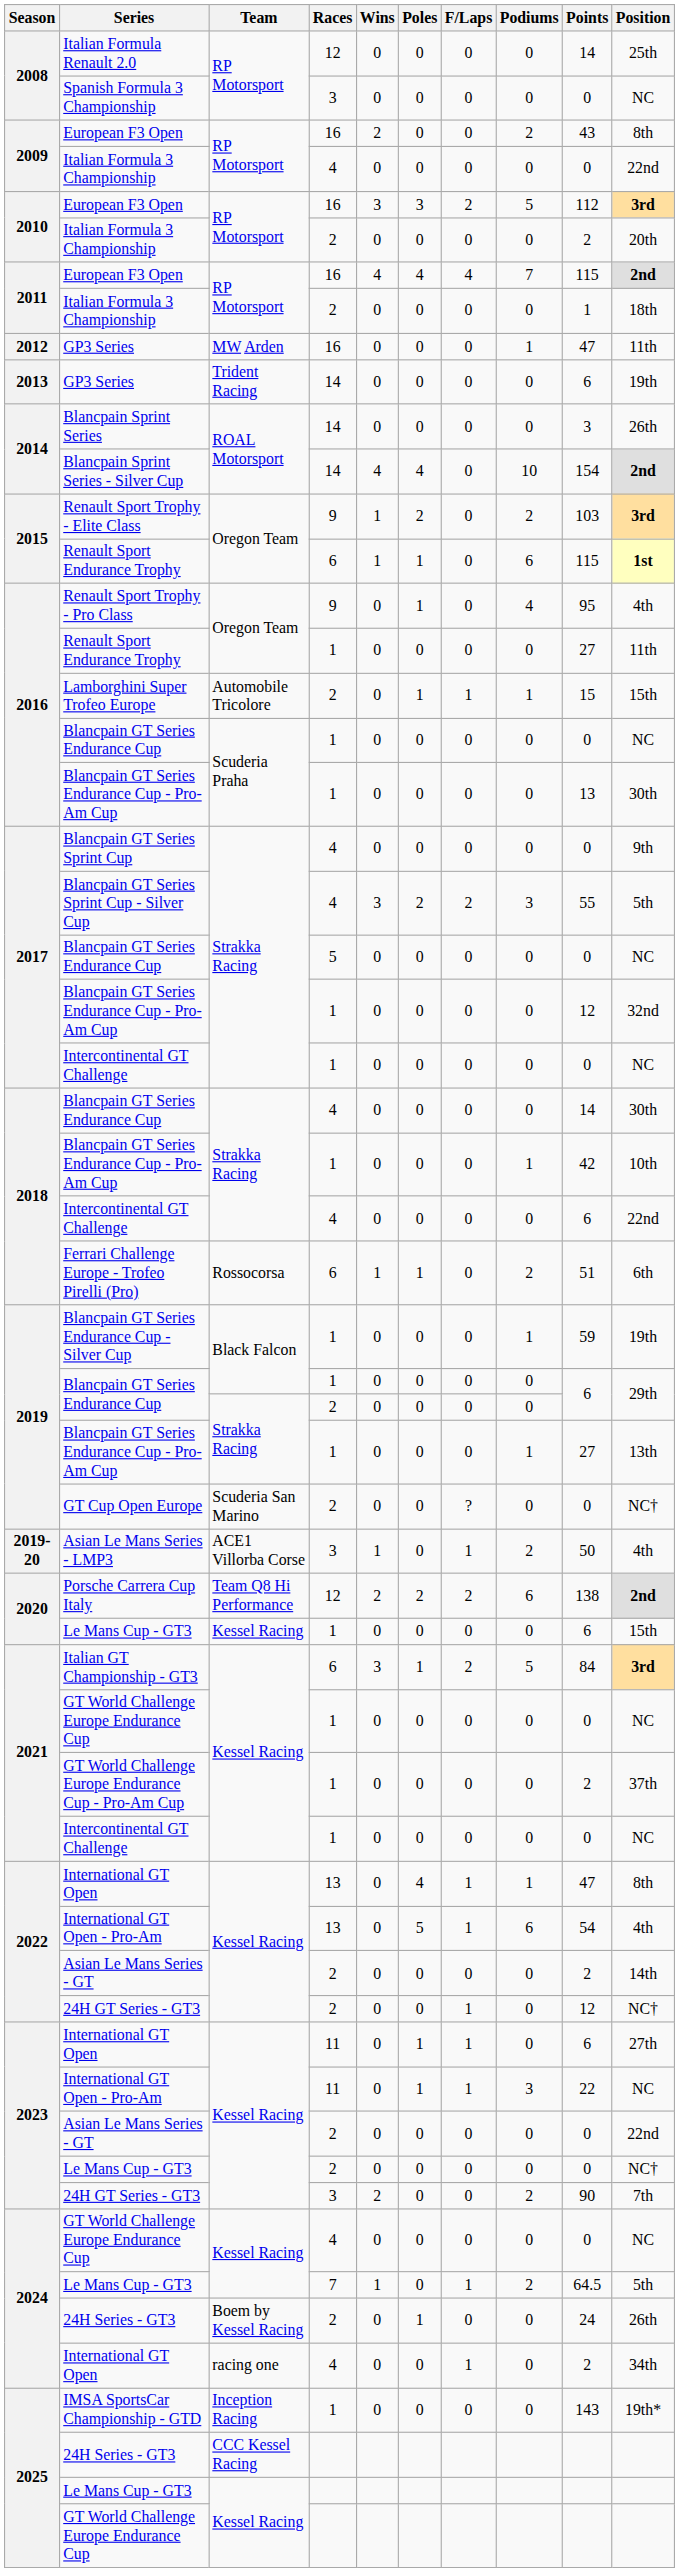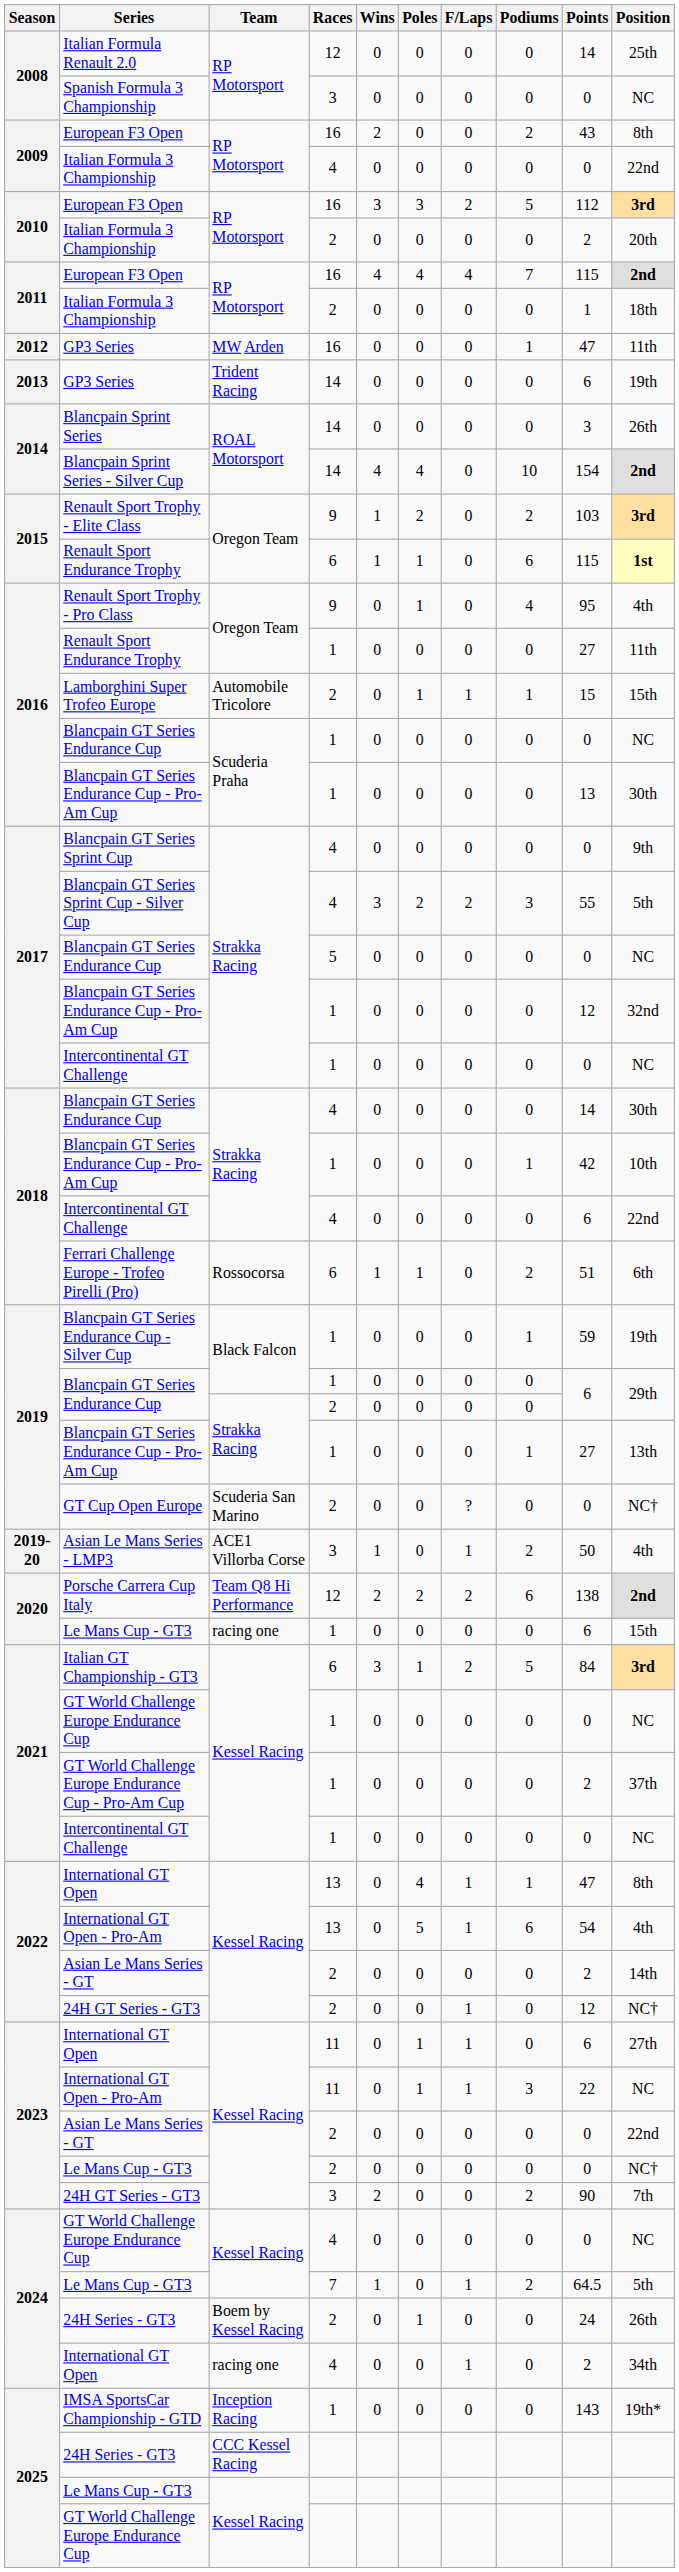2020 / Le Mans Cup - GT3 | Team: Kessel Racing -> racing one
